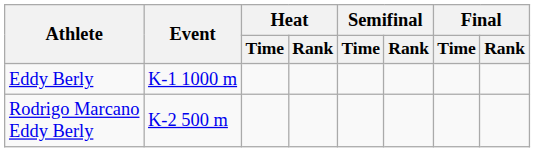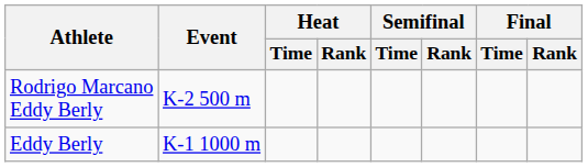rows swapped: Eddy Berly <-> Rodrigo Marcano Eddy Berly
